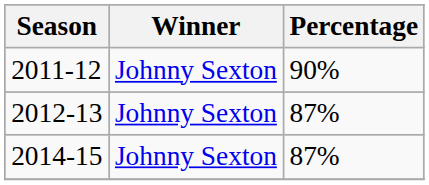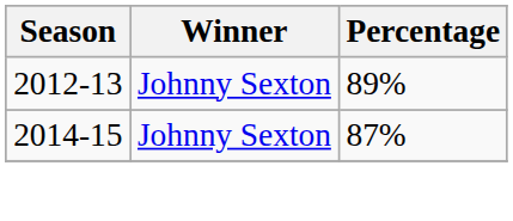- row: 2011-12 | Johnny Sexton | 90%
2012-13 | Percentage: 87% -> 89%
